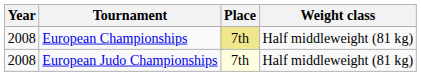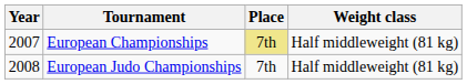European Championships | Year: 2008 -> 2007
European Judo Championships | Place: lightyellow background -> no background
